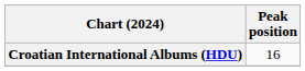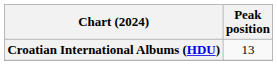Croatian International Albums (HDU) | Peak position: 16 -> 13
